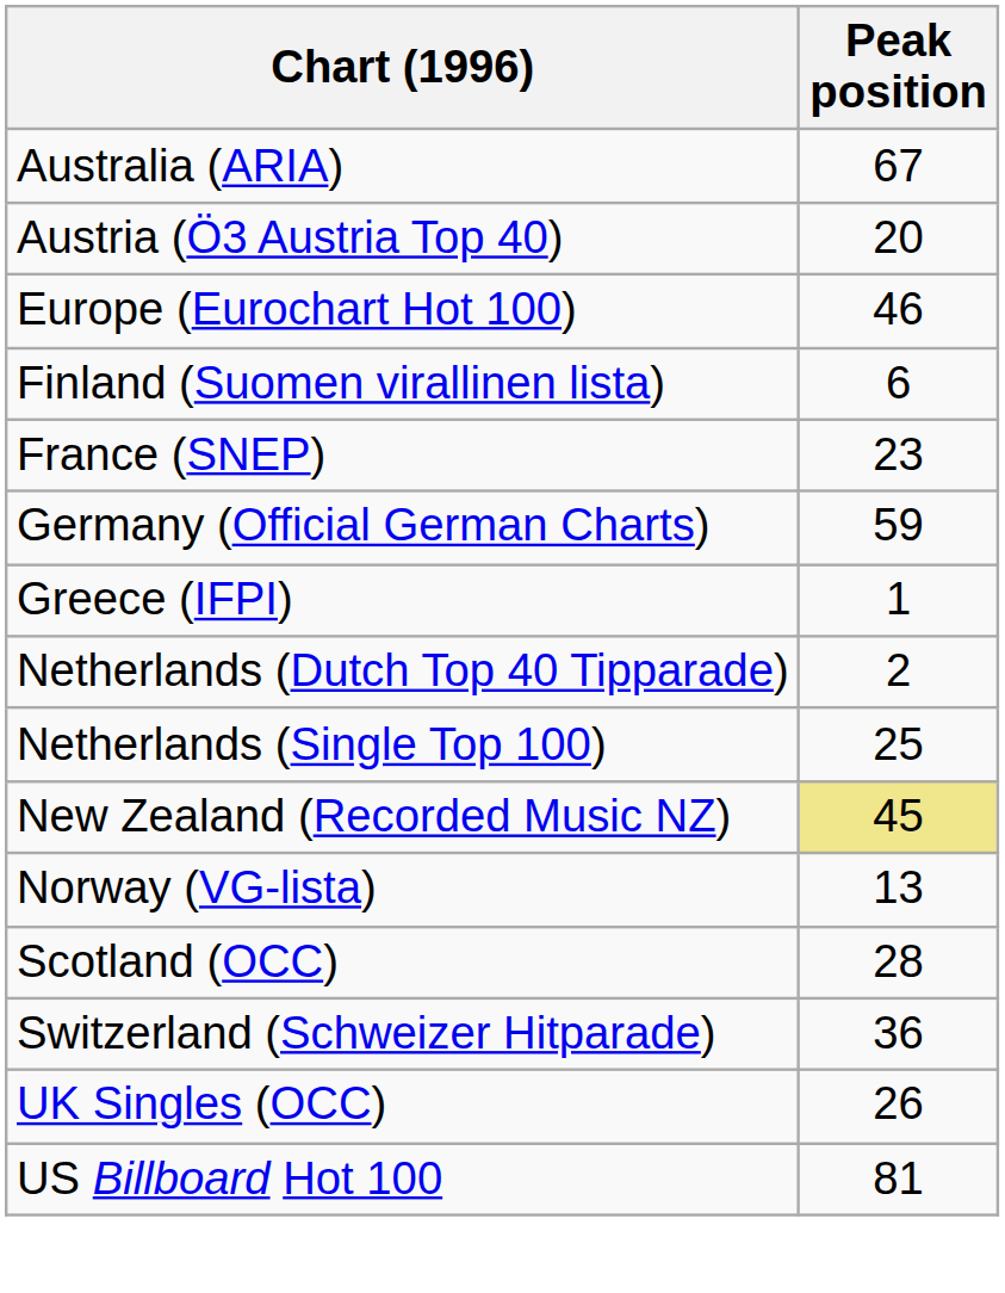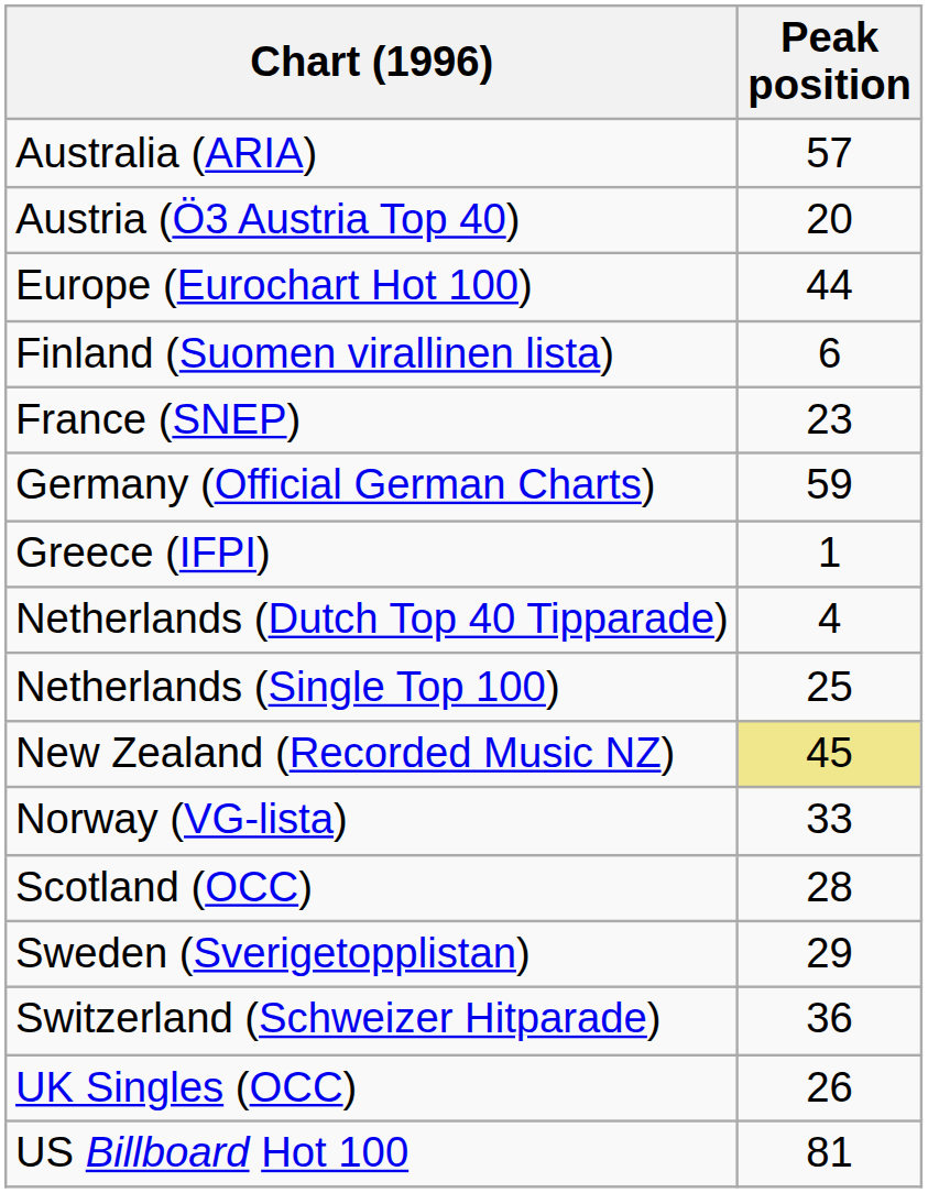Australia (ARIA) | Peak position: 67 -> 57
Europe (Eurochart Hot 100) | Peak position: 46 -> 44
Netherlands (Dutch Top 40 Tipparade) | Peak position: 2 -> 4
Norway (VG-lista) | Peak position: 13 -> 33
+ row: Sweden (Sverigetopplistan) | 29
